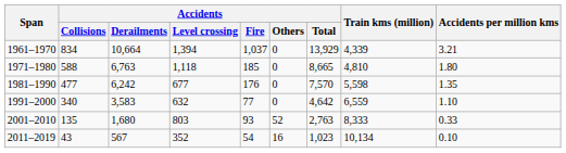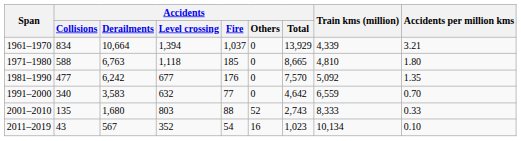1981–1990 | Train kms (million): 5,598 -> 5,092
1991–2000 | Accidents per million kms: 1.10 -> 0.70
2001–2010 | Accidents / Fire: 93 -> 88
2001–2010 | Accidents / Total: 2,763 -> 2,743
